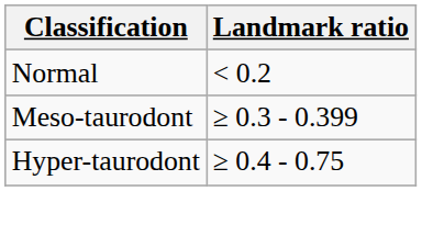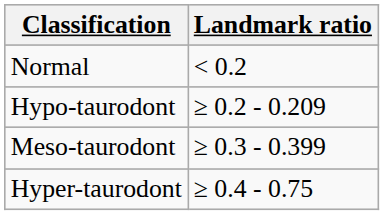+ row: Hypo-taurodont | ≥ 0.2 - 0.209
